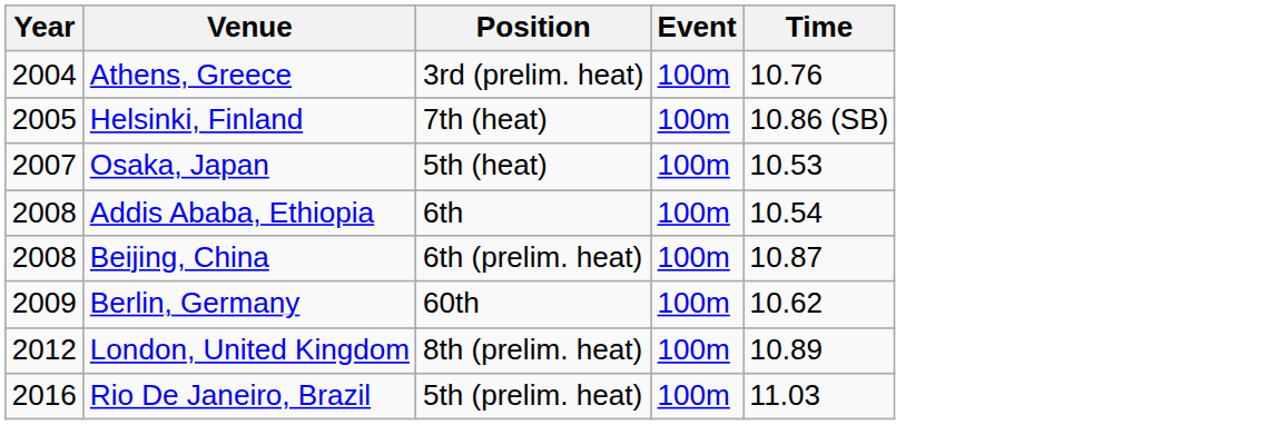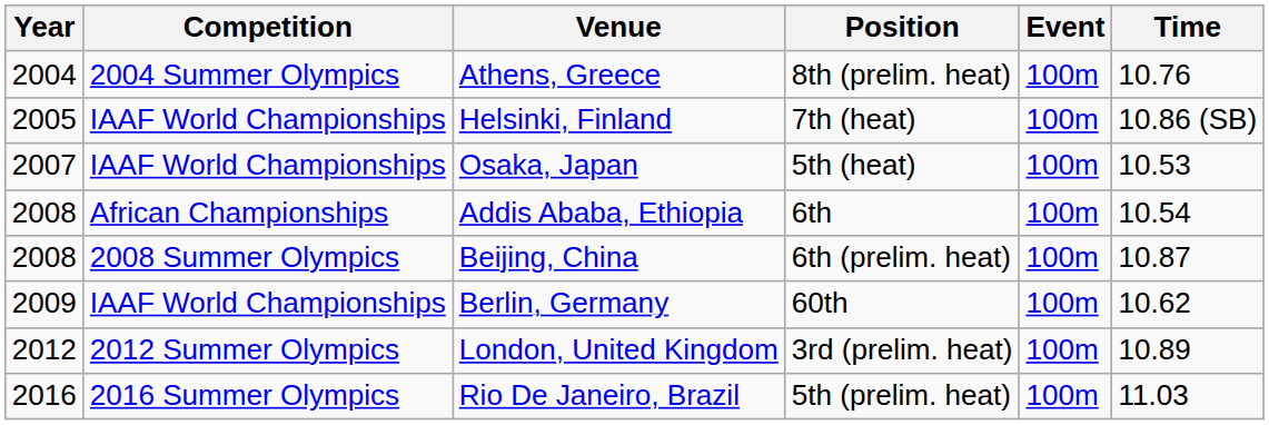+ column: Competition | 2004 Summer Olympics | IAAF World Championships | IAAF World Championships | African Championships | 2008 Summer Olympics | IAAF World Championships | 2012 Summer Olympics | 2016 Summer Olympics
Athens, Greece | Position: 3rd (prelim. heat) -> 8th (prelim. heat)
London, United Kingdom | Position: 8th (prelim. heat) -> 3rd (prelim. heat)
